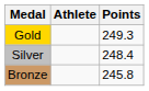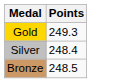- column: Athlete
Bronze | Points: 245.8 -> 248.5
